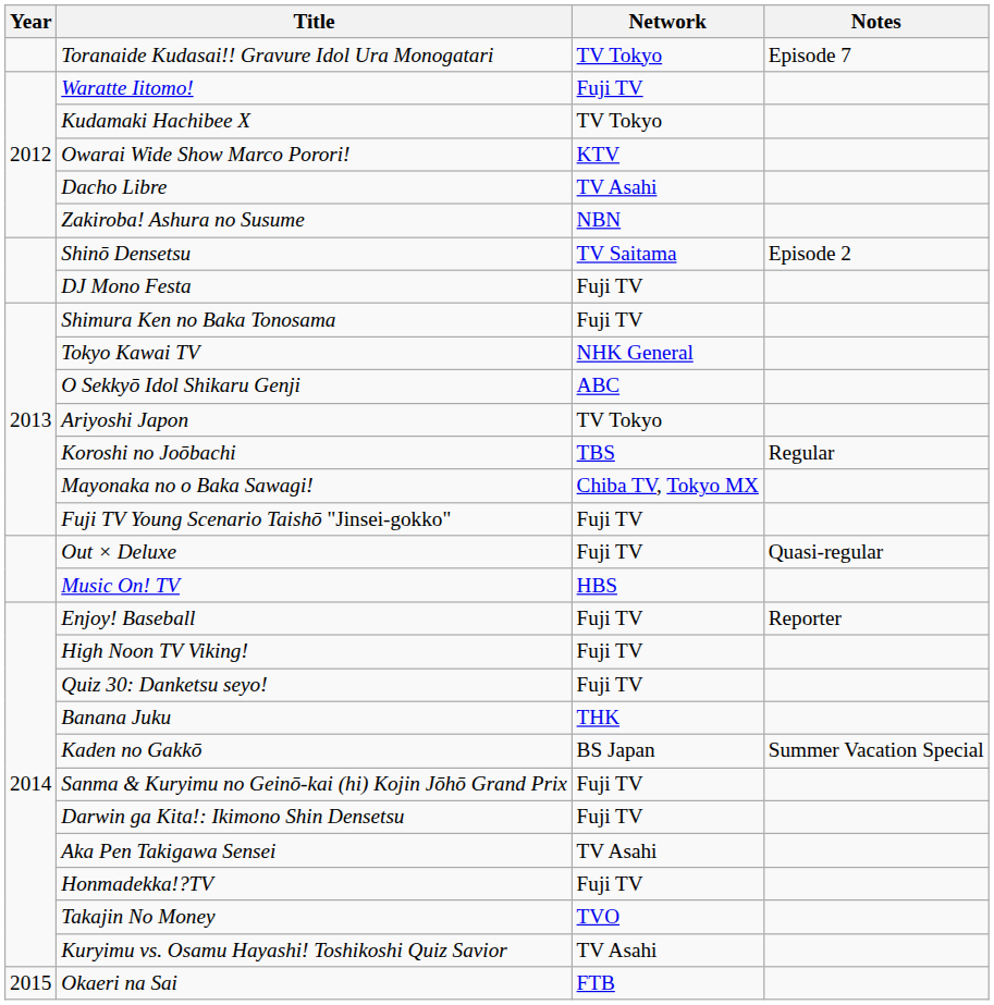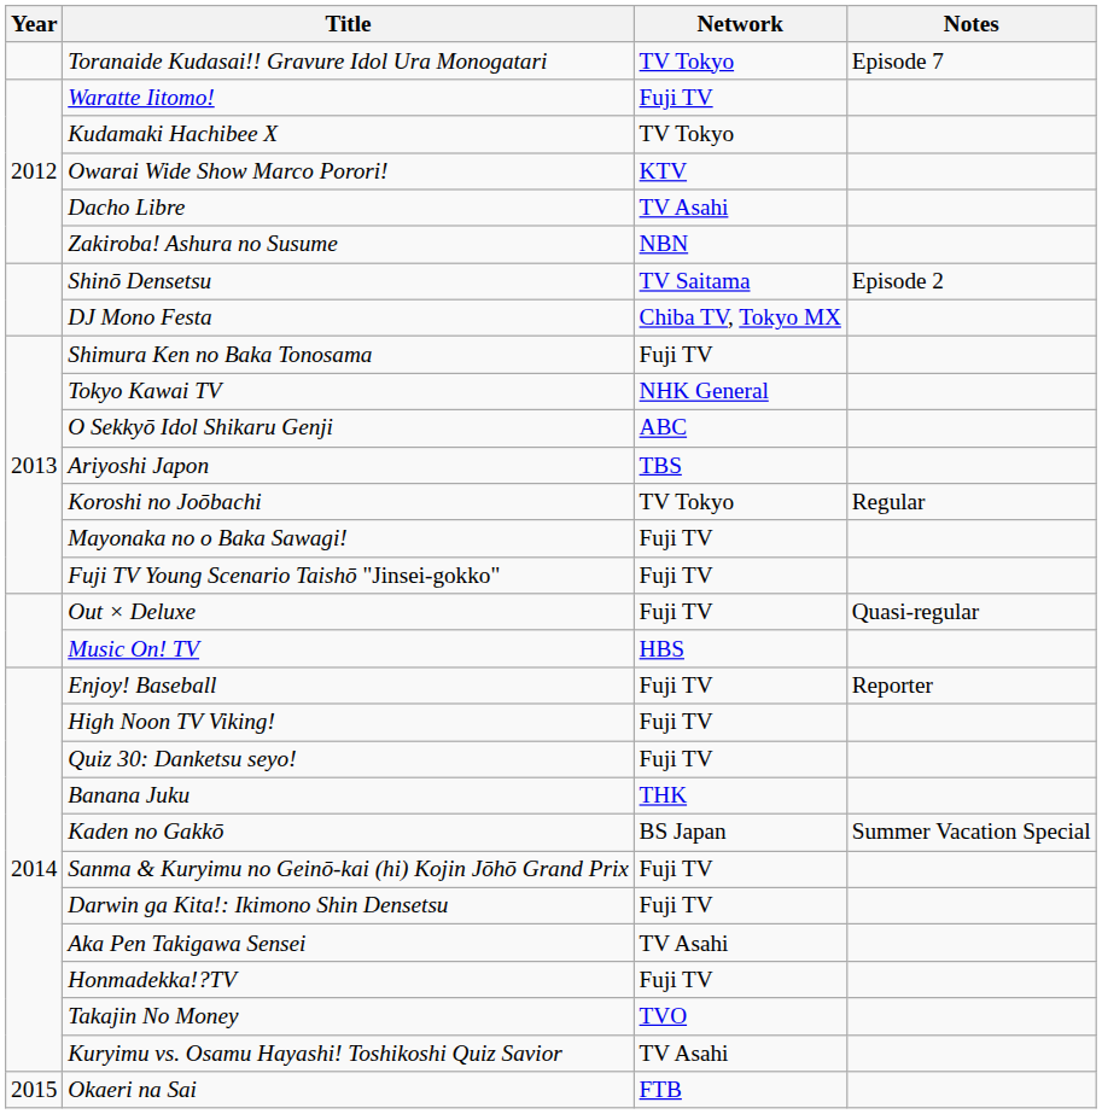DJ Mono Festa | Network: Fuji TV -> Chiba TV, Tokyo MX
Ariyoshi Japon | Network: TV Tokyo -> TBS
Koroshi no Joōbachi | Network: TBS -> TV Tokyo
Mayonaka no o Baka Sawagi! | Network: Chiba TV, Tokyo MX -> Fuji TV
